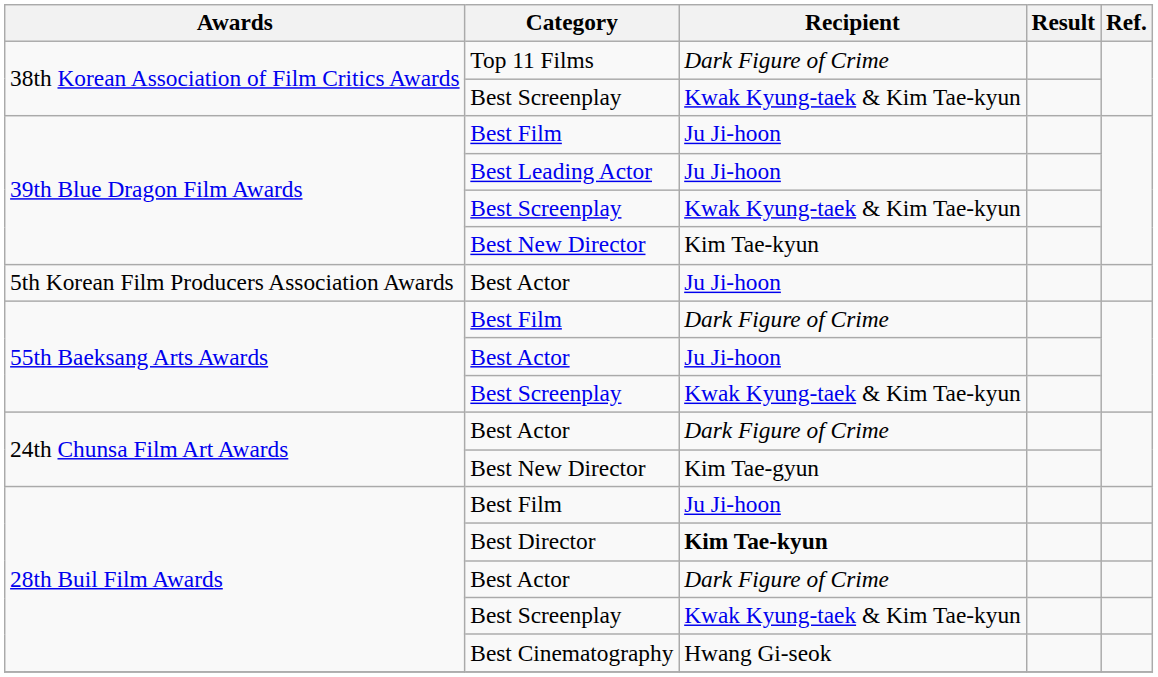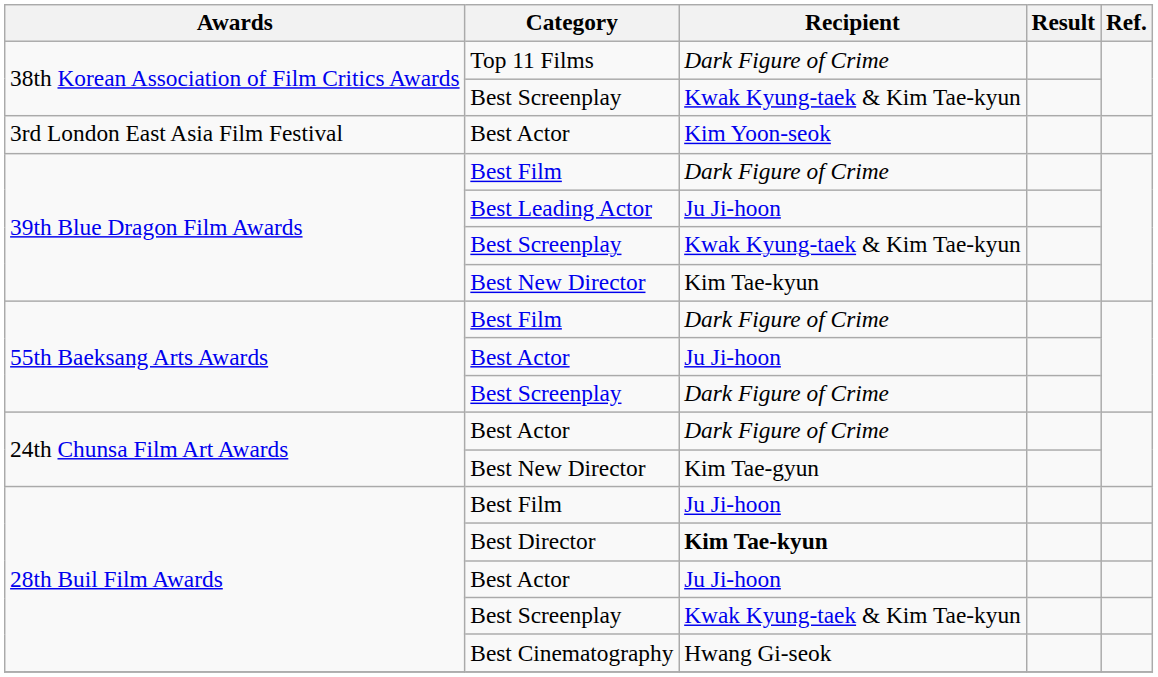+ row: 3rd London East Asia Film Festival | Best Actor | Kim Yoon-seok
39th Blue Dragon Film Awards / Best Film | Recipient: Ju Ji-hoon -> Dark Figure of Crime
- row: 5th Korean Film Producers Association Awards | Best Actor | Ju Ji-hoon
55th Baeksang Arts Awards / Best Screenplay | Recipient: Kwak Kyung-taek & Kim Tae-kyun -> Dark Figure of Crime
28th Buil Film Awards / Best Actor | Recipient: Dark Figure of Crime -> Ju Ji-hoon
